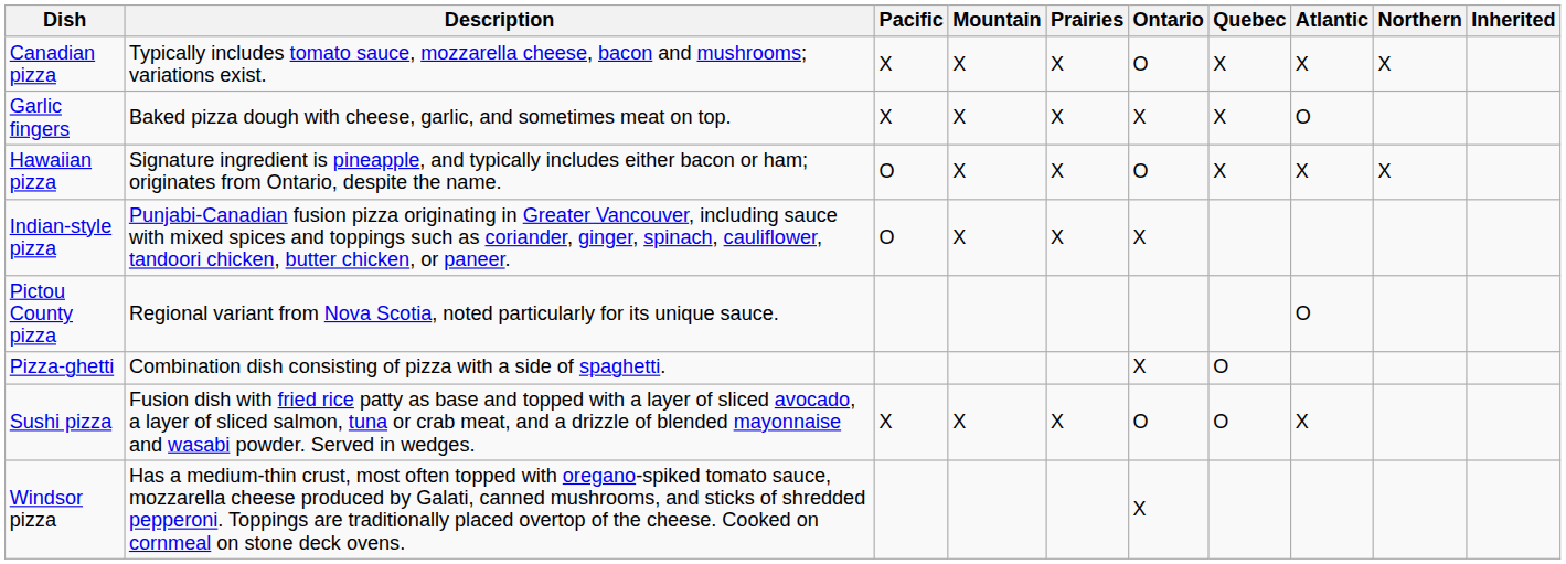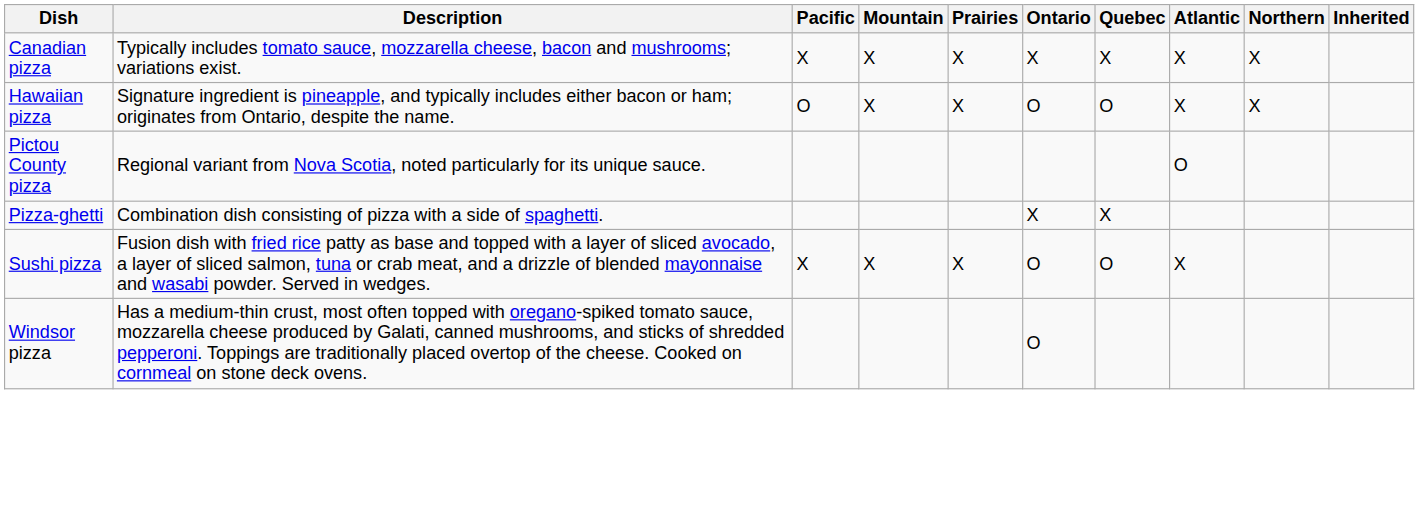Canadian pizza | Ontario: O -> X
- row: Garlic fingers | Baked pizza dough with cheese, garlic, and sometimes meat on top. | X | X | X | X | X | O
Hawaiian pizza | Quebec: X -> O
- row: Indian-style pizza | Punjabi-Canadian fusion pizza originating in Greater Vancouver, including sauce with mixed spices and toppings such as coriander, ginger, spinach, cauliflower, tandoori chicken, butter chicken, or paneer. | O | X | X | X
Pizza-ghetti | Quebec: O -> X
Windsor pizza | Ontario: X -> O
